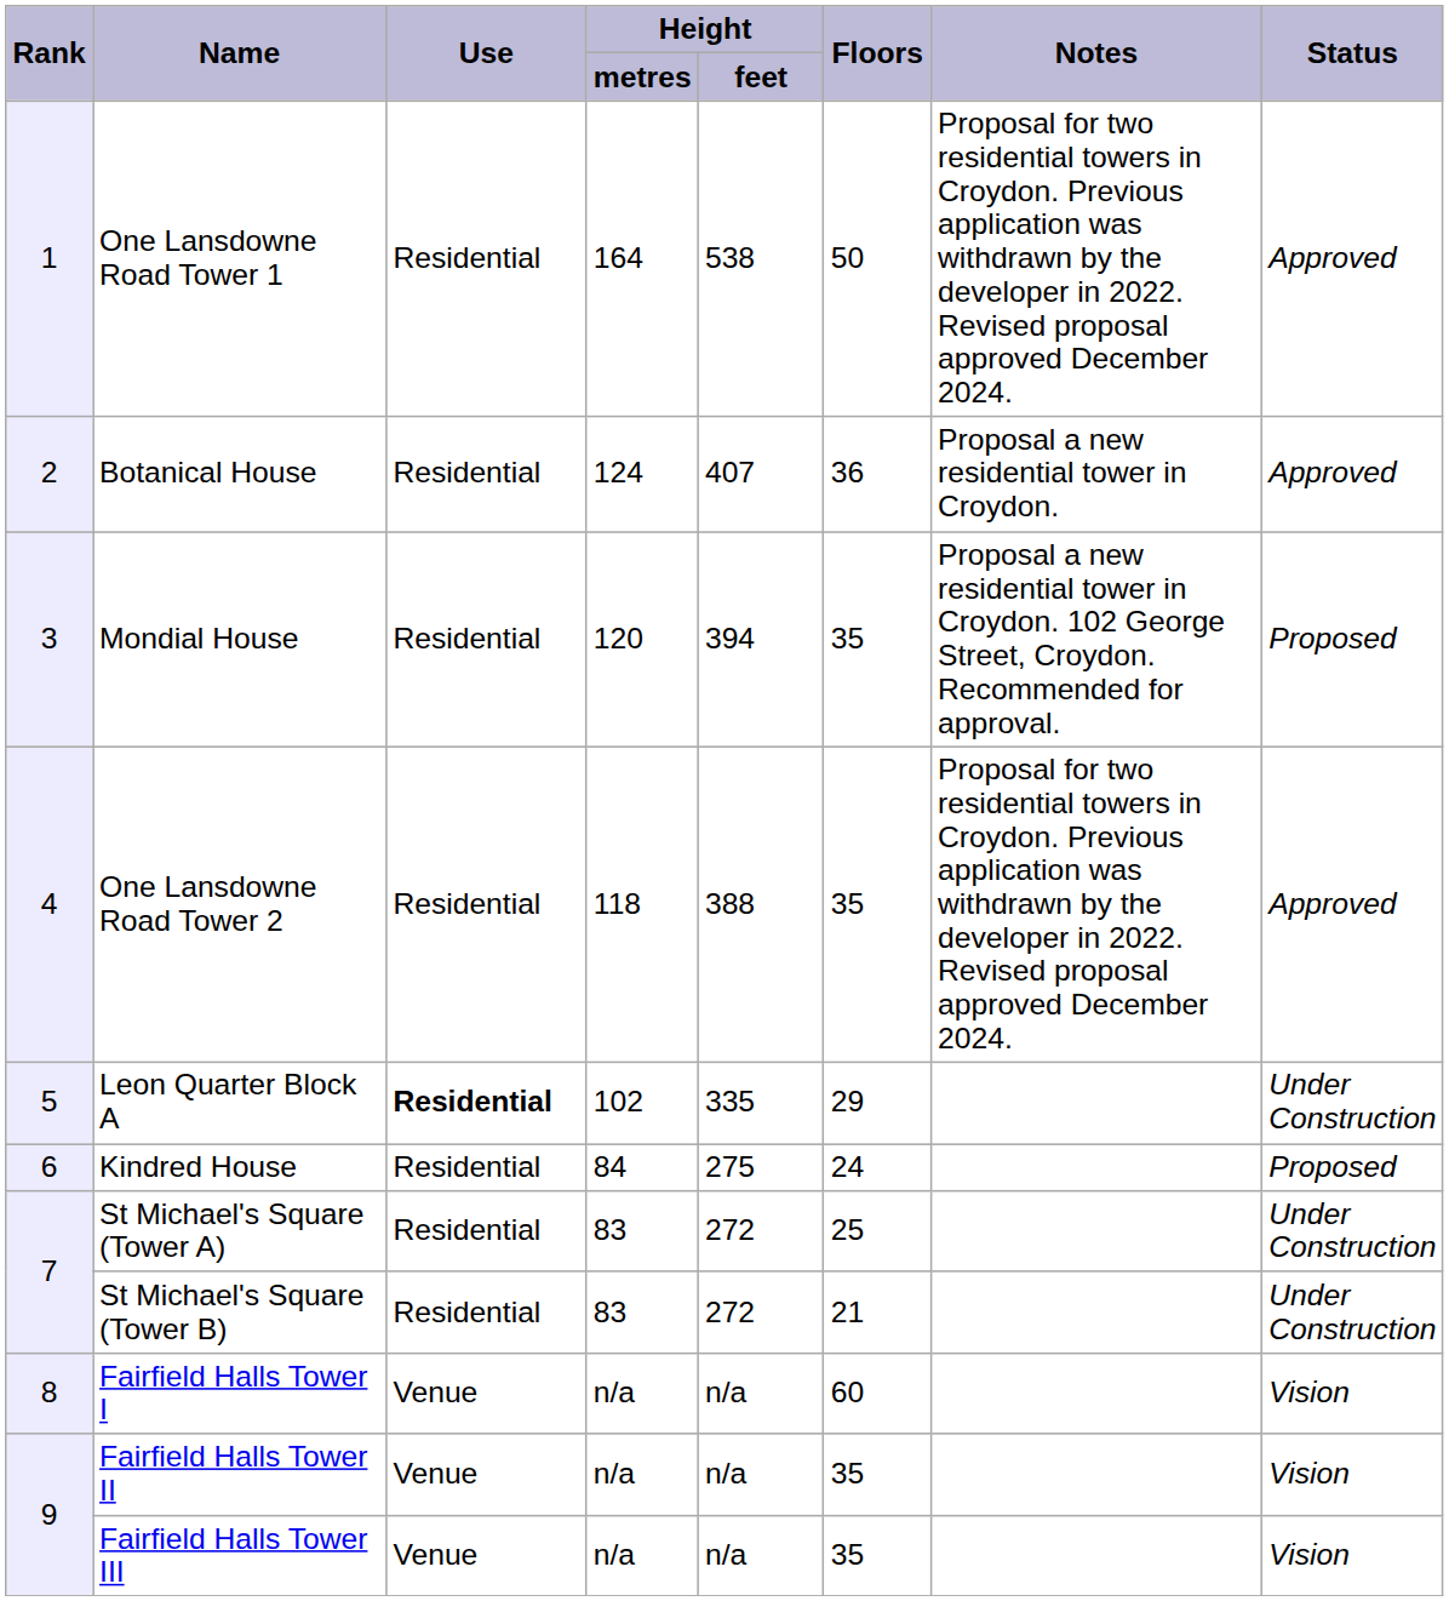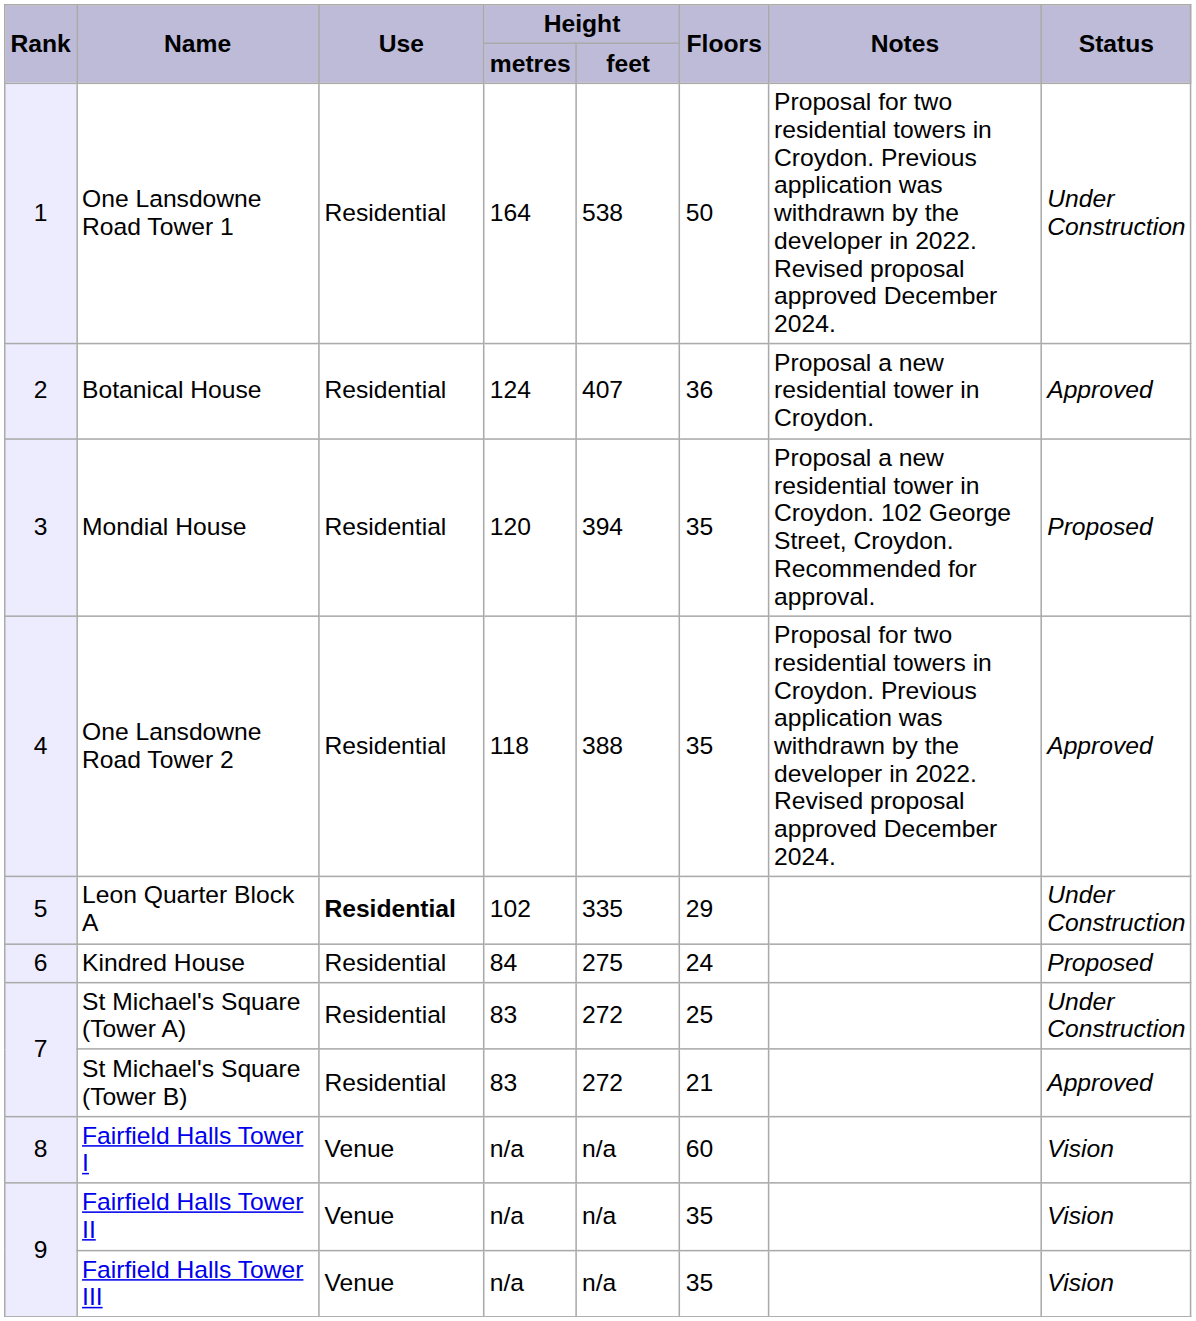One Lansdowne Road Tower 1 | column 8: Approved -> Under Construction
St Michael's Square (Tower B) | column 8: Under Construction -> Approved
